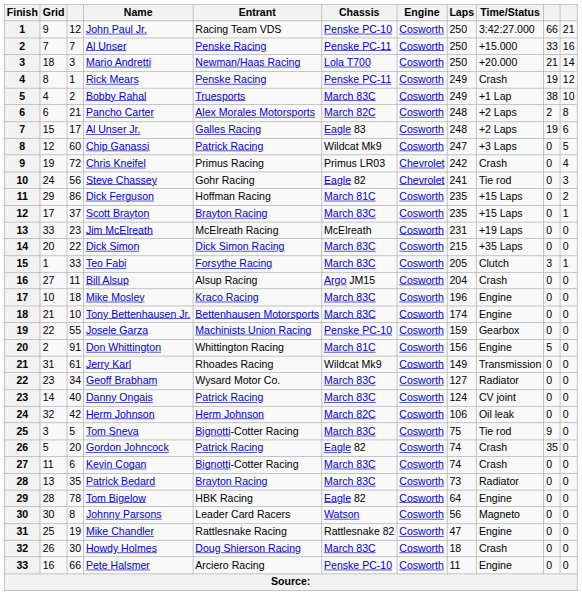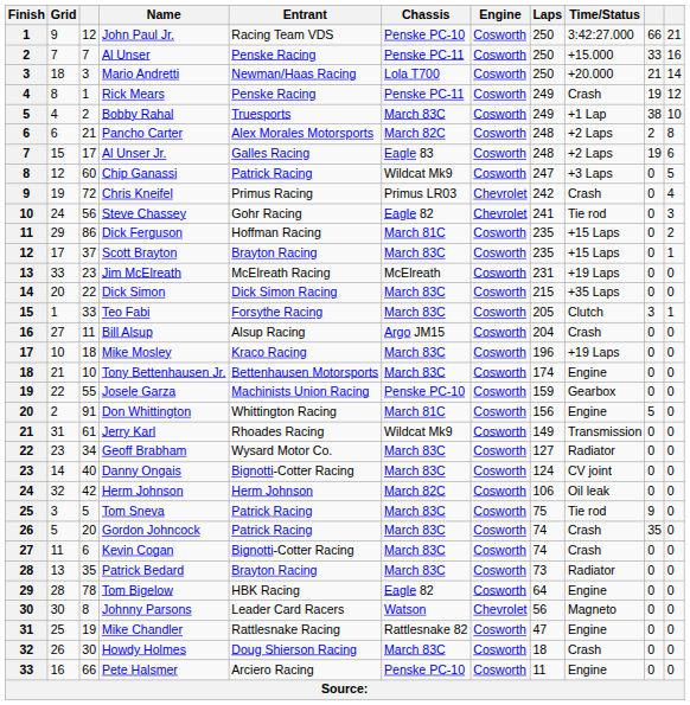Mike Mosley | Time/Status: Engine -> +19 Laps
Danny Ongais | Entrant: Patrick Racing -> Bignotti-Cotter Racing
Tom Sneva | Entrant: Bignotti-Cotter Racing -> Patrick Racing
Gordon Johncock | Chassis: Eagle 82 -> March 83C
Johnny Parsons | Engine: Cosworth -> Chevrolet
